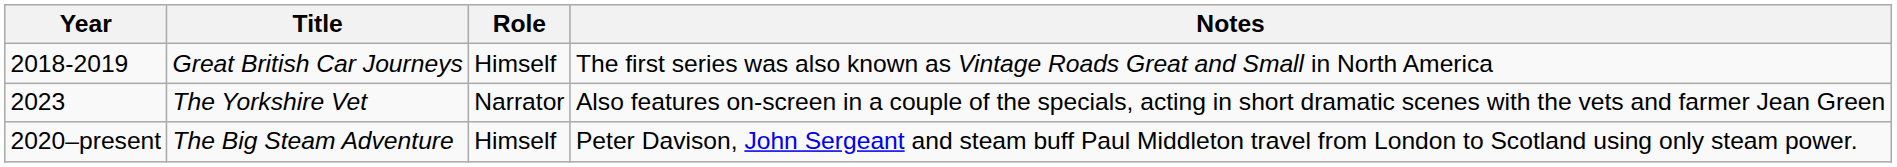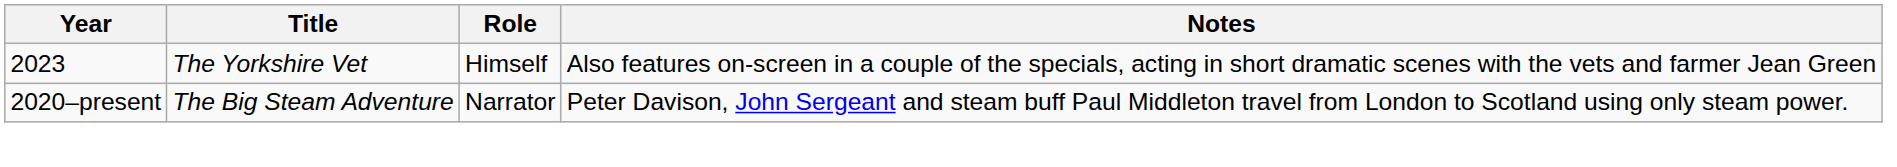- row: 2018-2019 | Great British Car Journeys | Himself | The first series was also known as Vintage Roads Great and Small in North America
The Yorkshire Vet | Role: Narrator -> Himself
The Big Steam Adventure | Role: Himself -> Narrator
